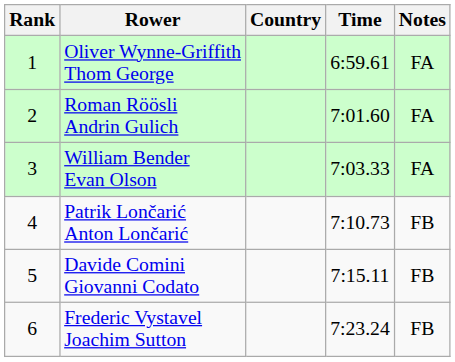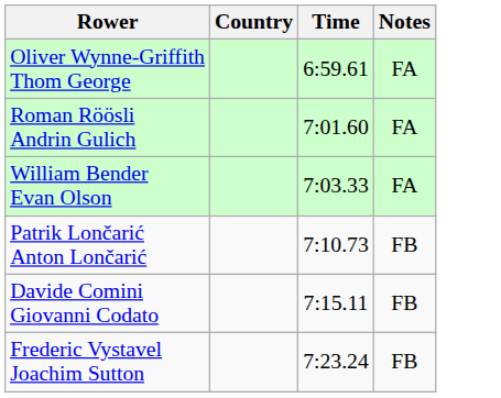- column: Rank | 1 | 2 | 3 | 4 | 5 | 6
